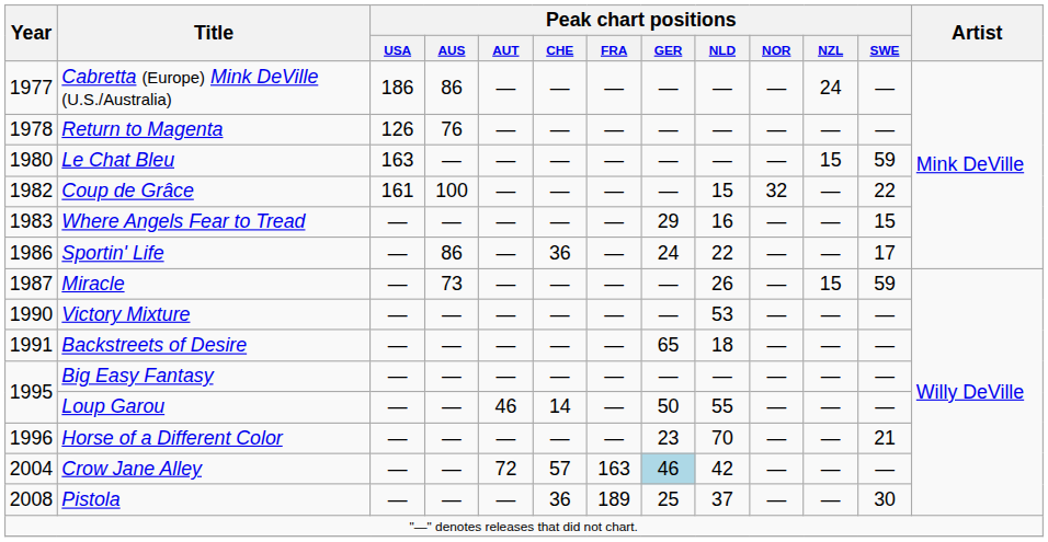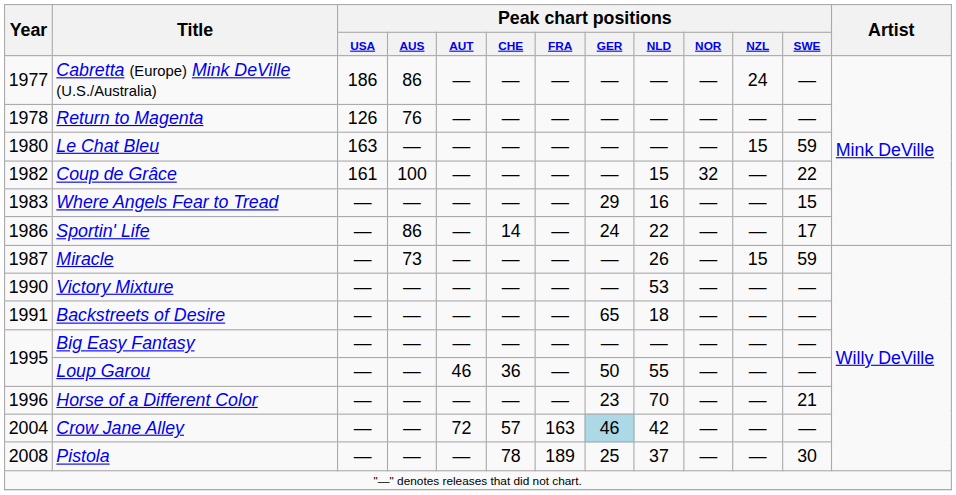Sportin' Life | Peak chart positions / CHE: 36 -> 14
Loup Garou | Peak chart positions / CHE: 14 -> 36
Pistola | Peak chart positions / CHE: 36 -> 78
